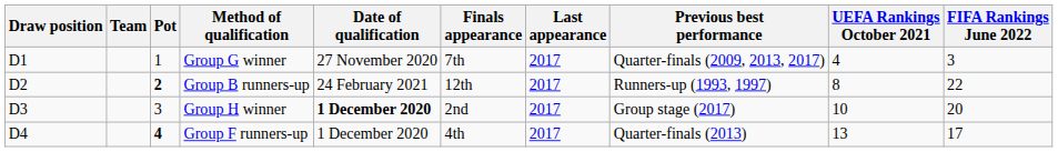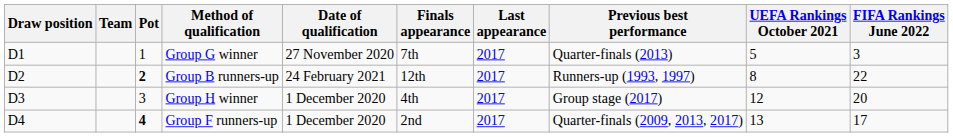Group G winner | Previous best performance: Quarter-finals (2009, 2013, 2017) -> Quarter-finals (2013)
Group G winner | UEFA Rankings October 2021: 4 -> 5
Group H winner | Date of qualification: bold -> normal
Group H winner | Finals appearance: 2nd -> 4th
Group H winner | UEFA Rankings October 2021: 10 -> 12
Group F runners-up | Finals appearance: 4th -> 2nd
Group F runners-up | Previous best performance: Quarter-finals (2013) -> Quarter-finals (2009, 2013, 2017)
